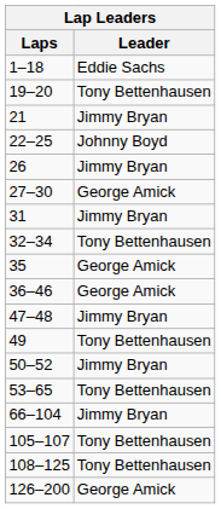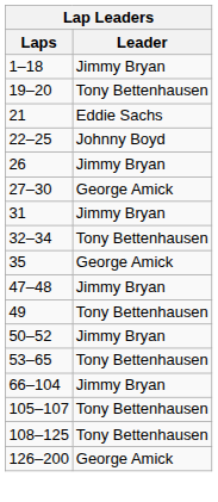1–18 | Leader: Eddie Sachs -> Jimmy Bryan
21 | Leader: Jimmy Bryan -> Eddie Sachs
- row: 36–46 | George Amick
